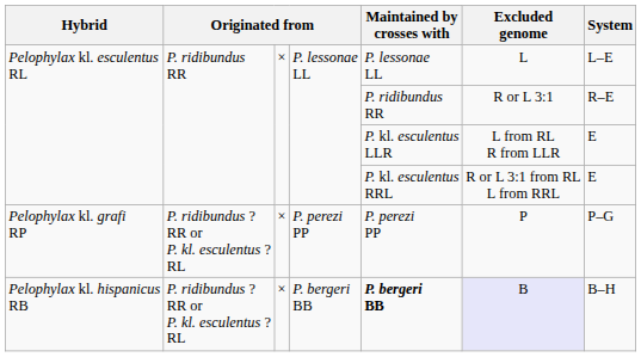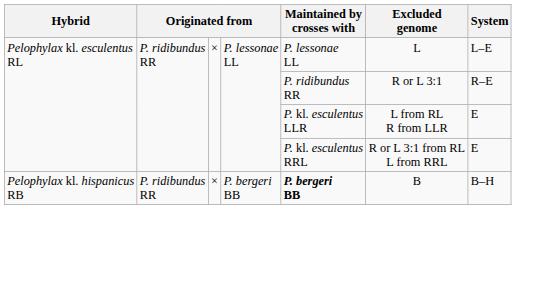- row: Pelophylax kl. grafi RP | P. ridibundus ? RR or P. kl. esculentus ? RL | × | P. perezi PP | P. perezi PP | P | P–G
Pelophylax kl. hispanicus RB | column 2: P. ridibundus ? RR or P. kl. esculentus ? RL -> P. ridibundus RR
Pelophylax kl. hispanicus RB | Excluded genome: lavender background -> no background
